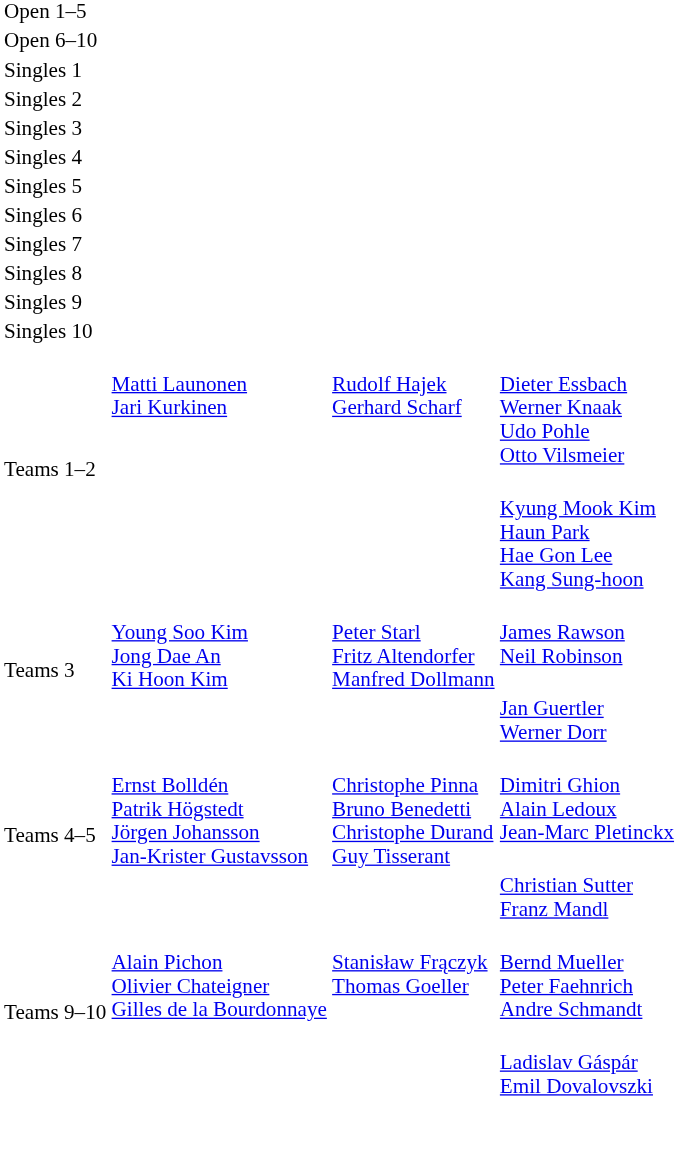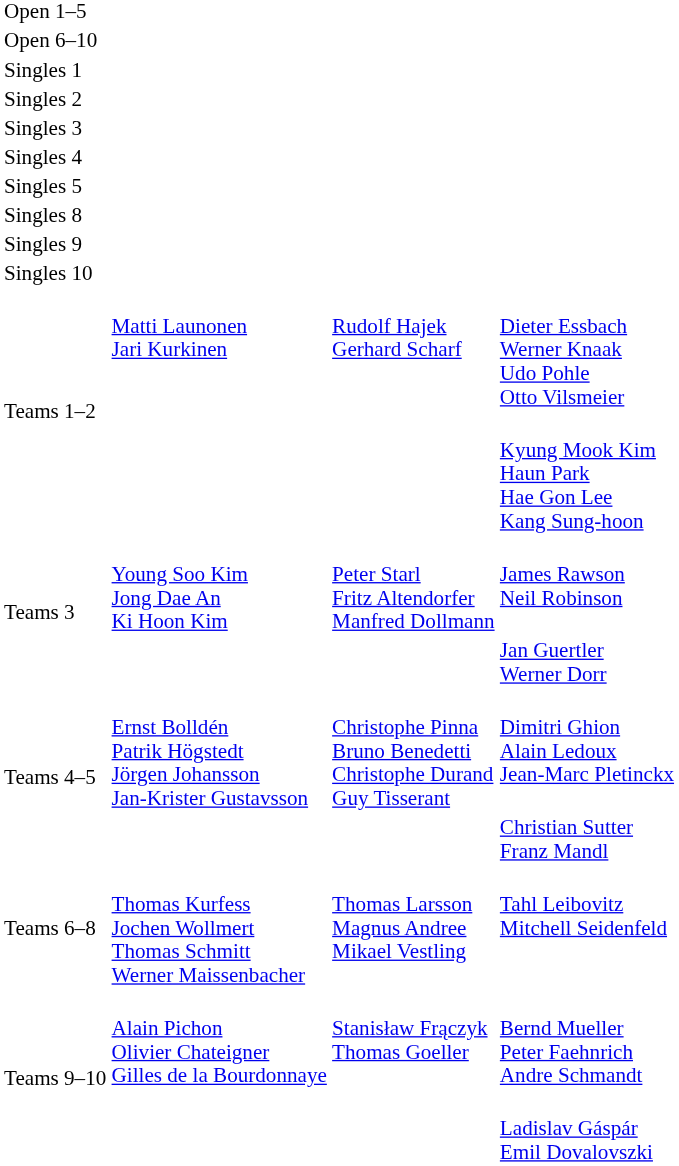- row: Singles 6
- row: Singles 7
+ row: Teams 6–8 | Thomas Kurfess Jochen Wollmert Thomas Schmitt Werner Maissenbacher | Thomas Larsson Magnus Andree Mikael Vestling | Tahl Leibovitz Mitchell Seidenfeld
